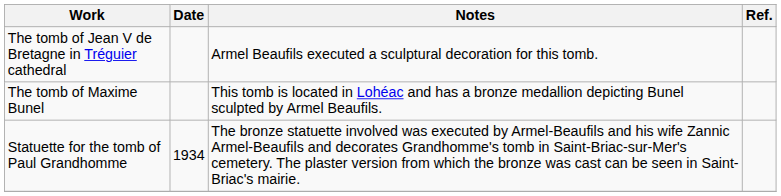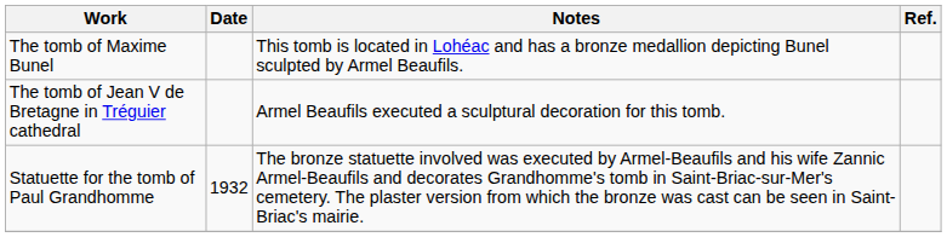rows swapped: The tomb of Jean V de Bretagne in Tréguier cathedral <-> The tomb of Maxime Bunel
Statuette for the tomb of Paul Grandhomme | Date: 1934 -> 1932
